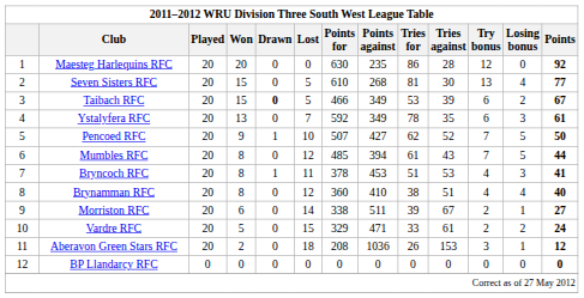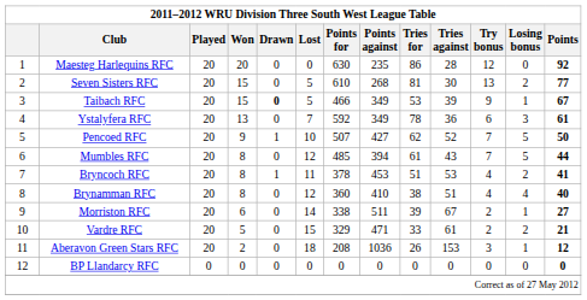Seven Sisters RFC | Losing bonus: 4 -> 2
Taibach RFC | Try bonus: 6 -> 9
Taibach RFC | Losing bonus: 2 -> 1
Ystalyfera RFC | Tries against: 35 -> 36
Bryncoch RFC | Losing bonus: 3 -> 2
Vardre RFC | Points: 24 -> 21
